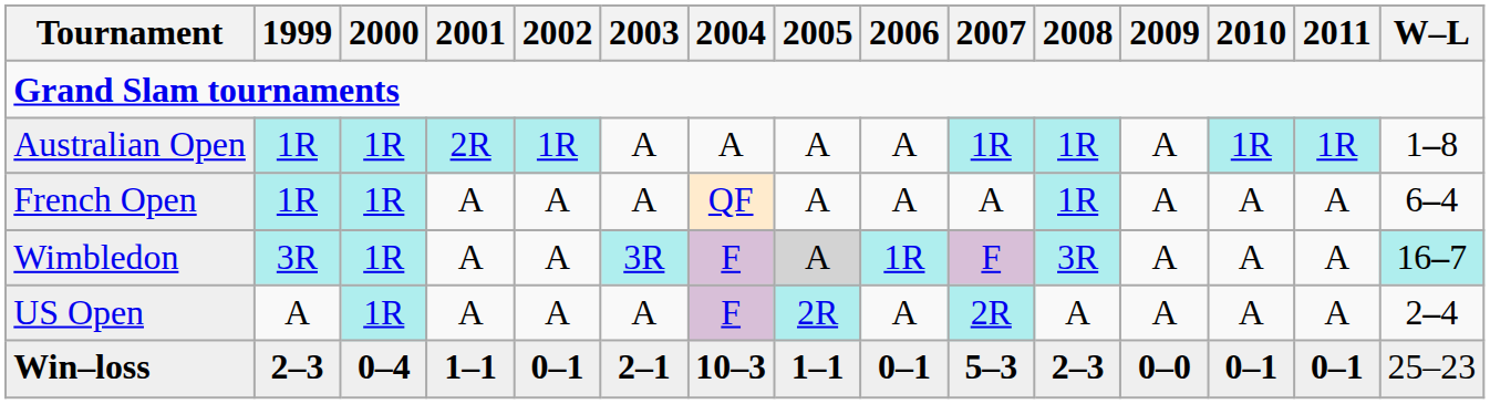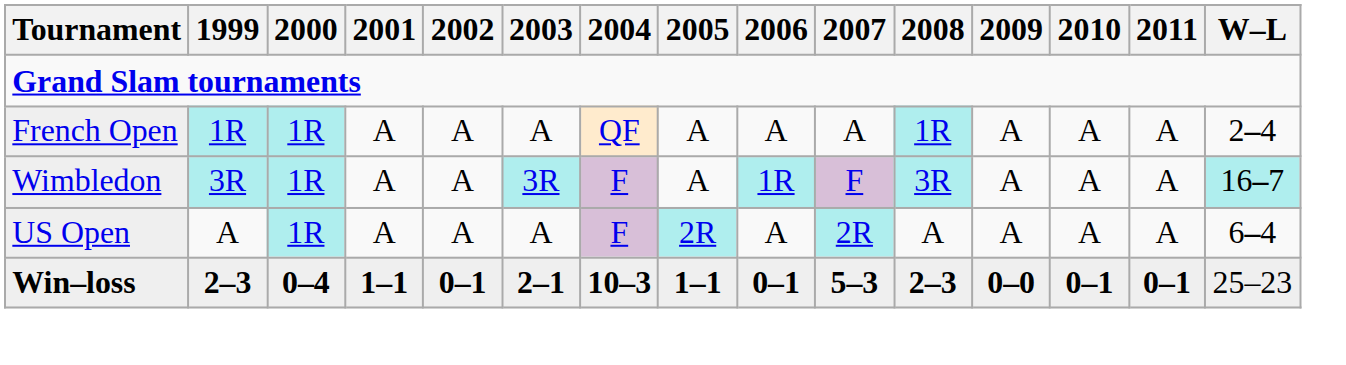- row: Australian Open | 1R | 1R | 2R | 1R | A | A | A | A | 1R | 1R | A | 1R | 1R | 1–8
French Open | W–L: 6–4 -> 2–4
Wimbledon | 2005: lightgrey background -> no background
US Open | W–L: 2–4 -> 6–4
